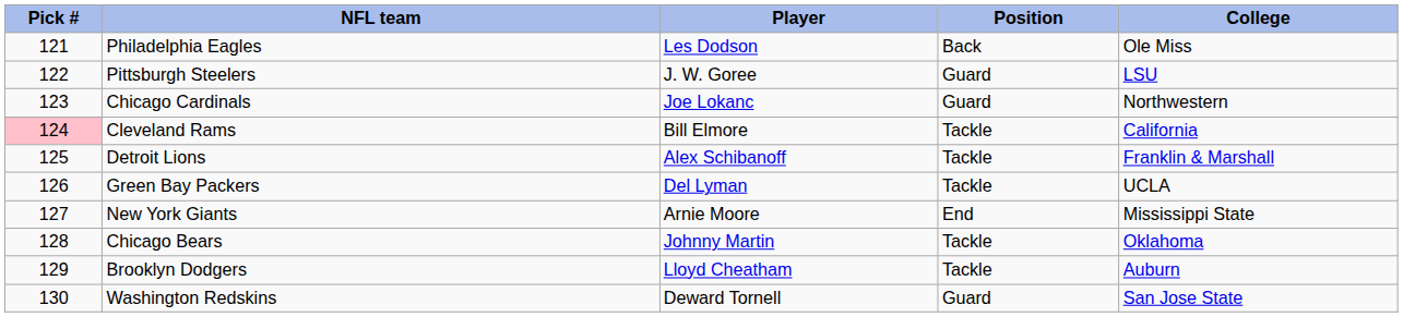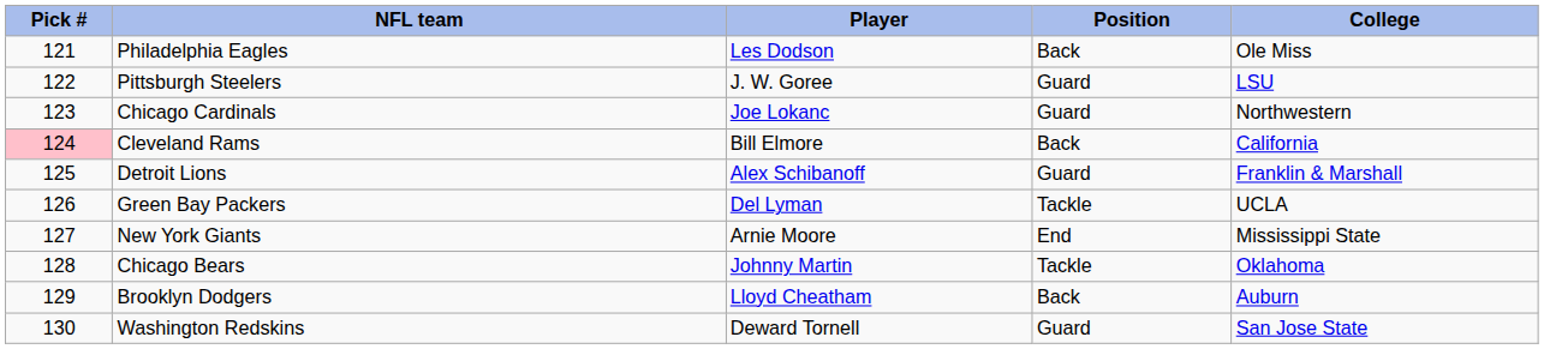Cleveland Rams | Position: Tackle -> Back
Detroit Lions | Position: Tackle -> Guard
Brooklyn Dodgers | Position: Tackle -> Back
